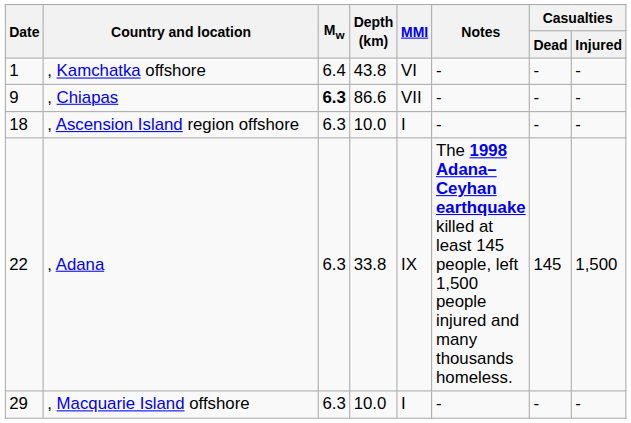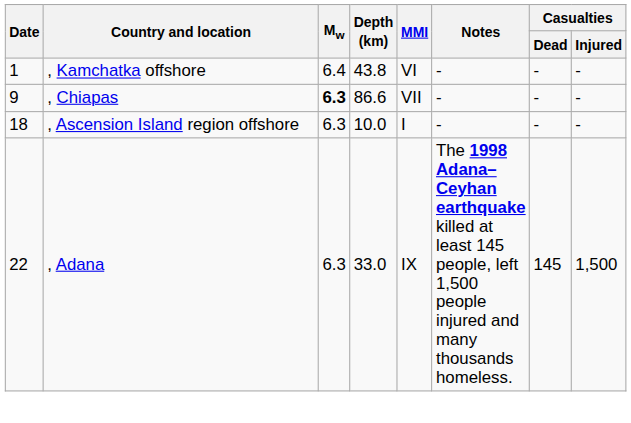, Adana | Depth (km): 33.8 -> 33.0
- row: 29 | , Macquarie Island offshore | 6.3 | 10.0 | I | - | - | -
